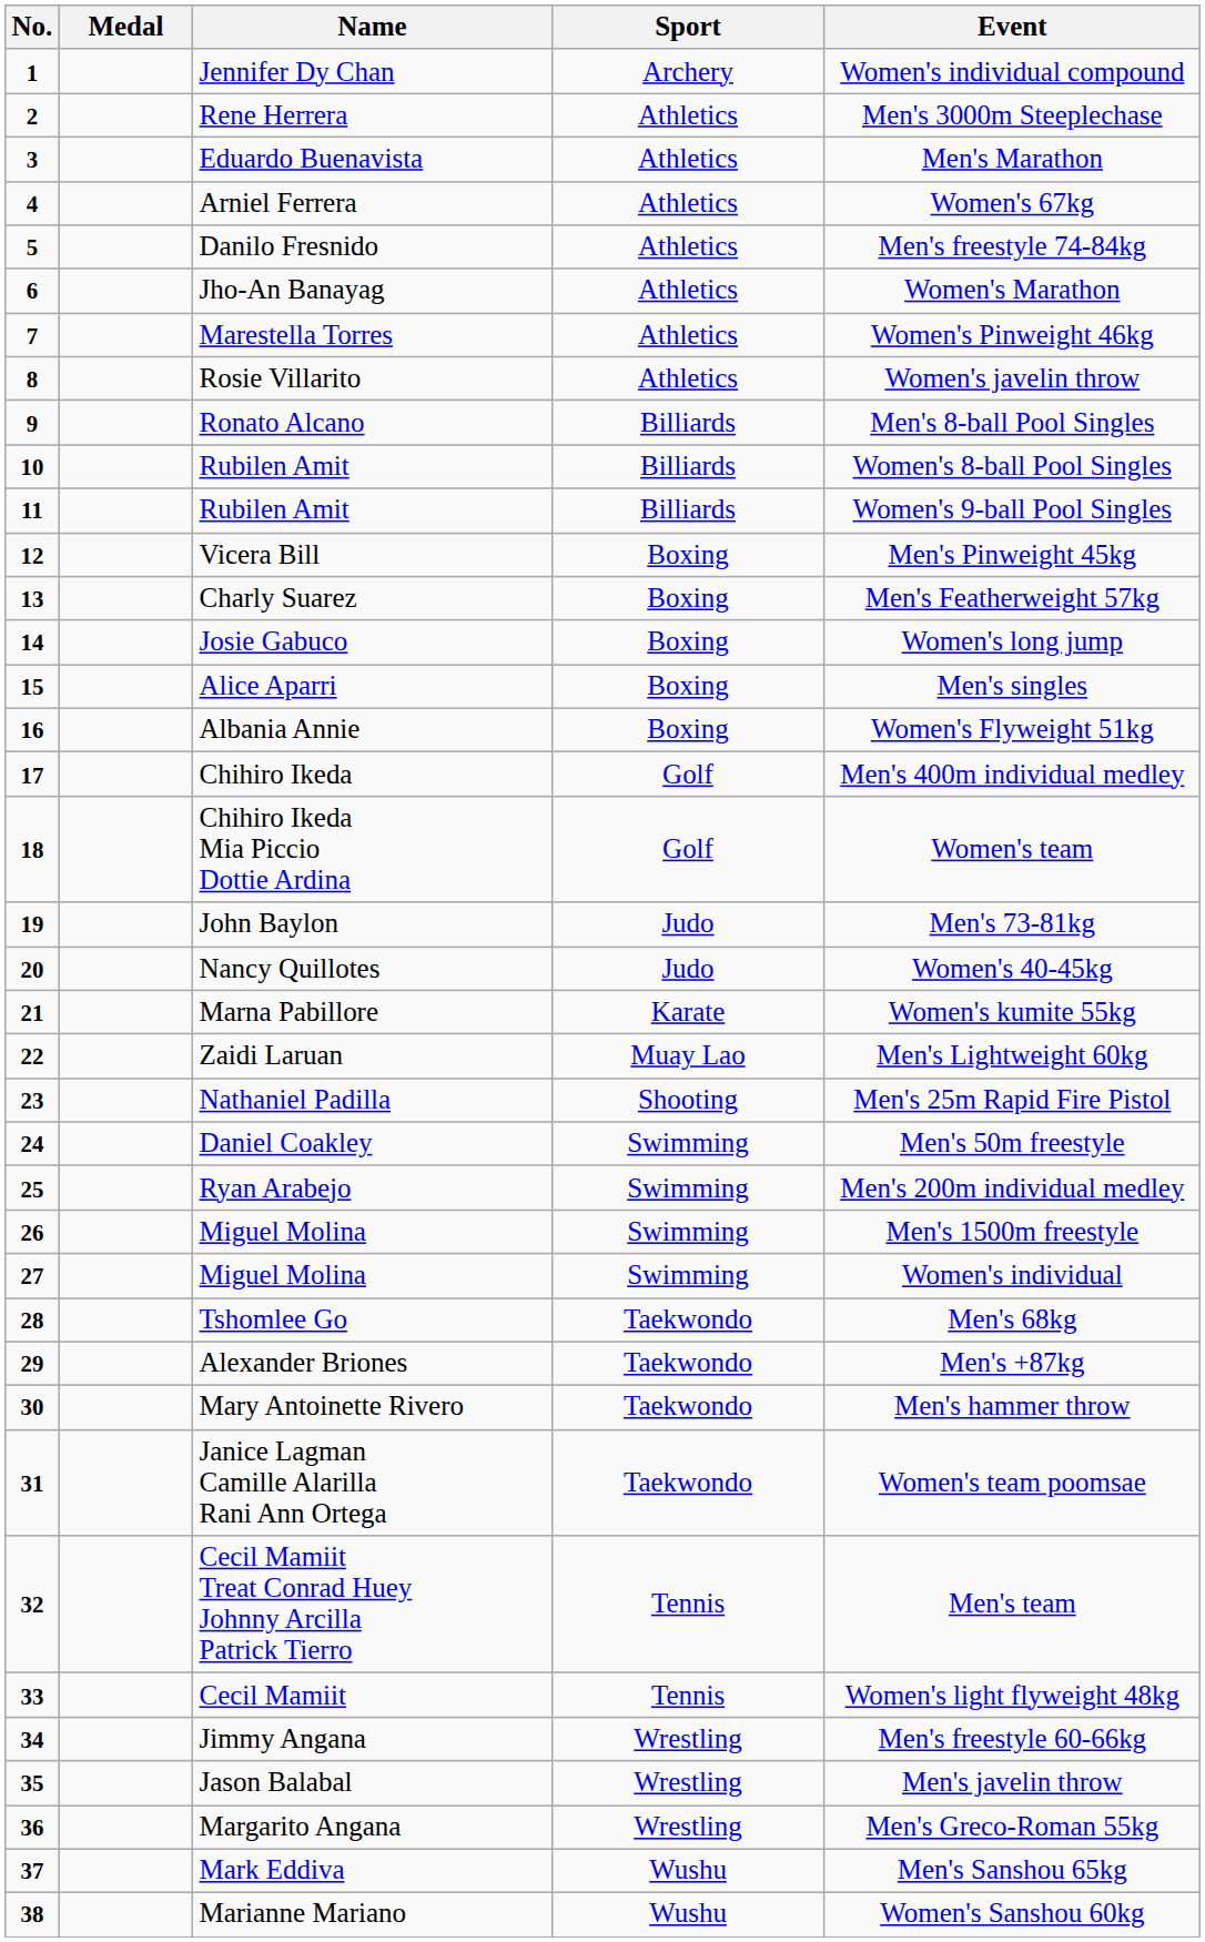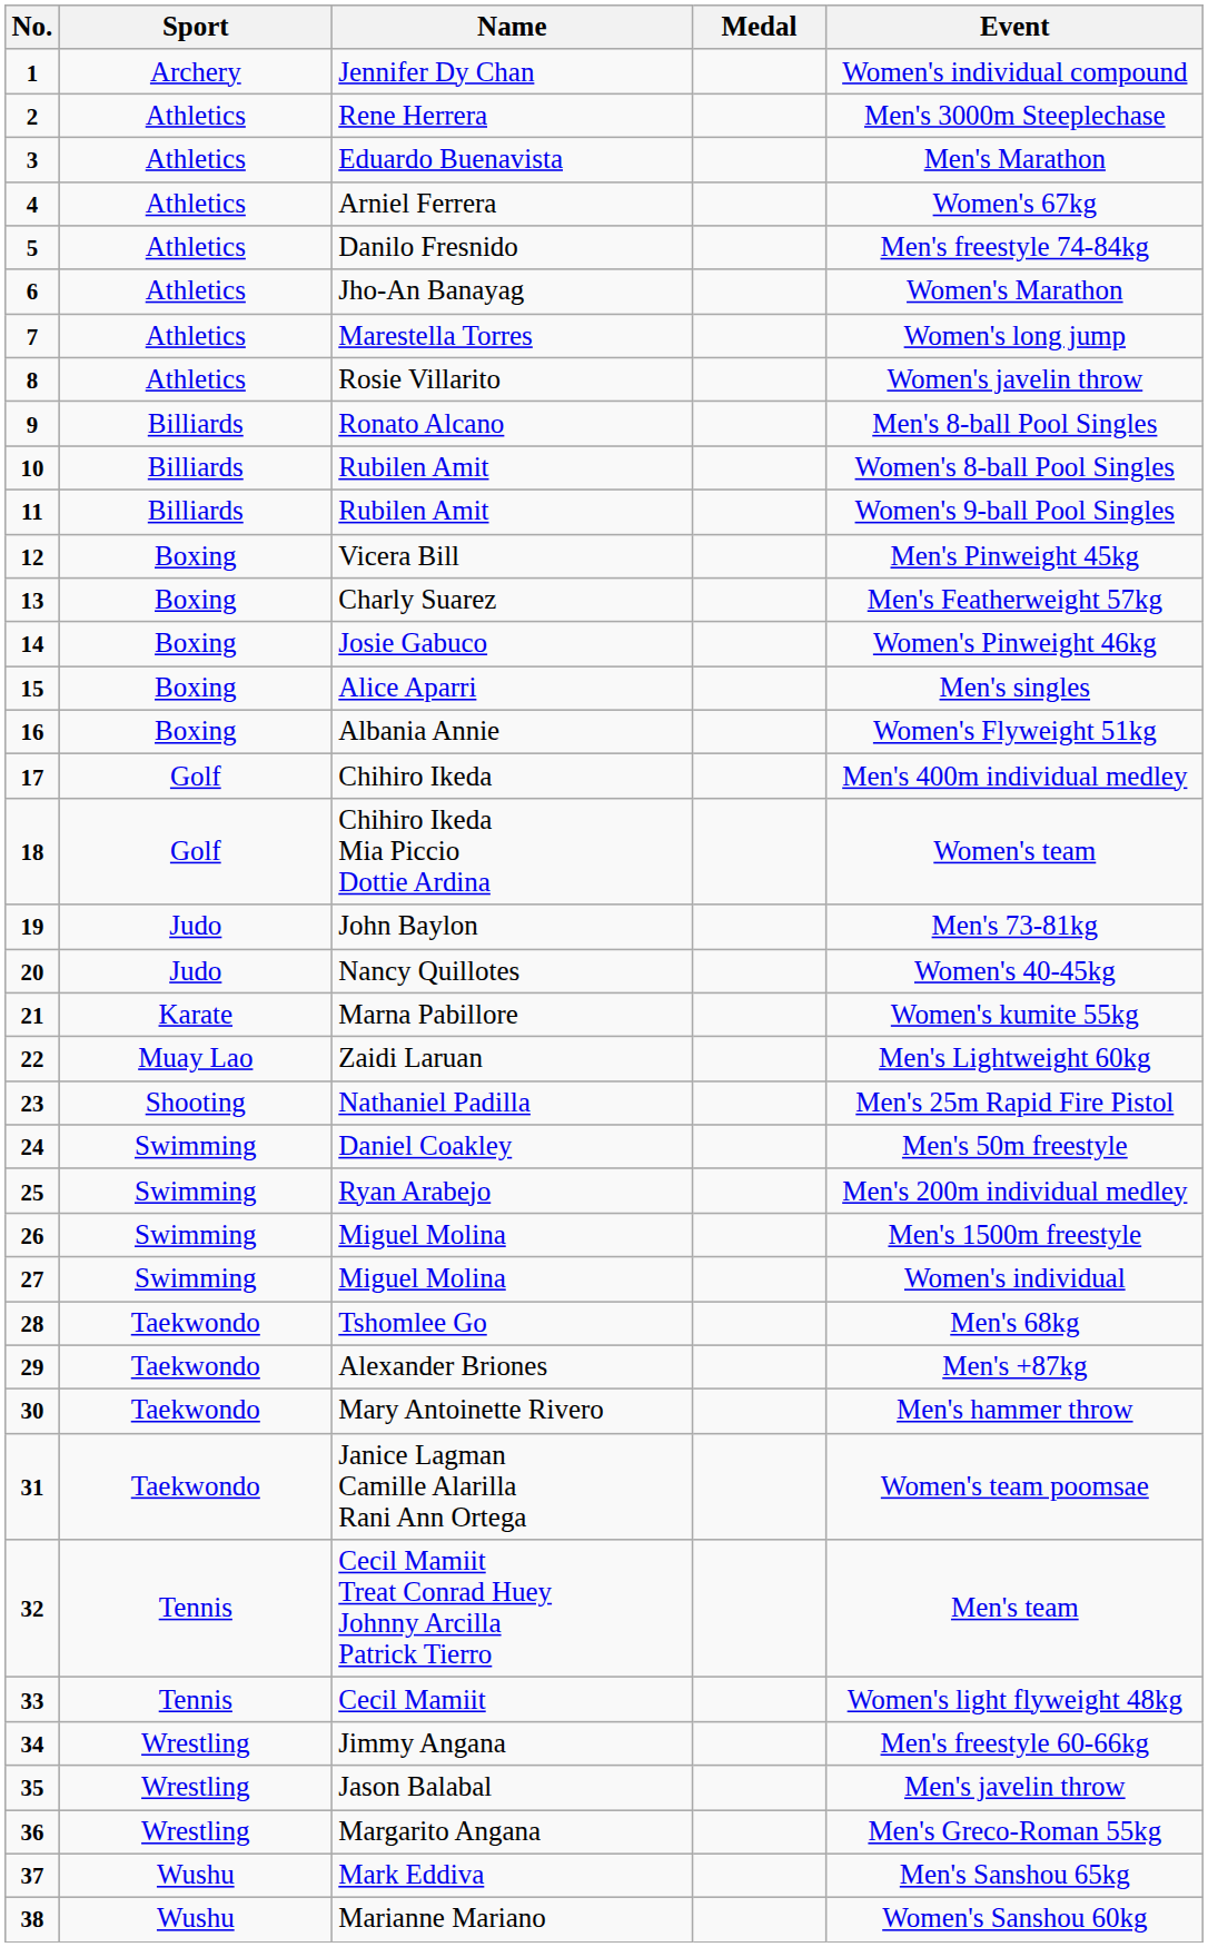columns swapped: Medal <-> Sport
Marestella Torres | Event: Women's Pinweight 46kg -> Women's long jump
Josie Gabuco | Event: Women's long jump -> Women's Pinweight 46kg
